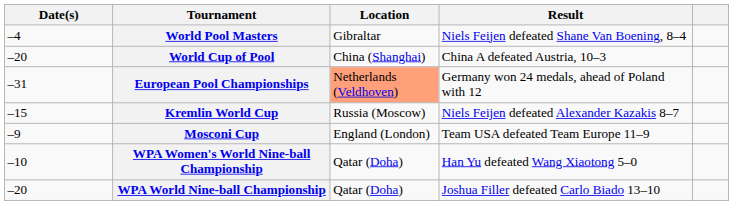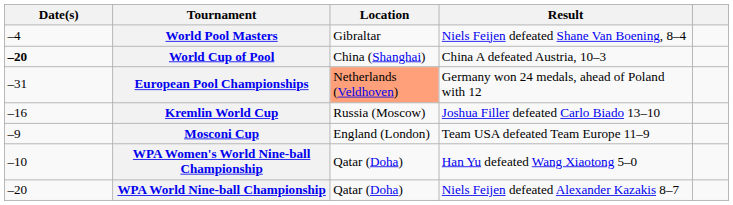World Cup of Pool | Date(s): normal -> bold
Kremlin World Cup | Date(s): –15 -> –16
Kremlin World Cup | Result: Niels Feijen defeated Alexander Kazakis 8–7 -> Joshua Filler defeated Carlo Biado 13–10
WPA World Nine-ball Championship | Result: Joshua Filler defeated Carlo Biado 13–10 -> Niels Feijen defeated Alexander Kazakis 8–7
